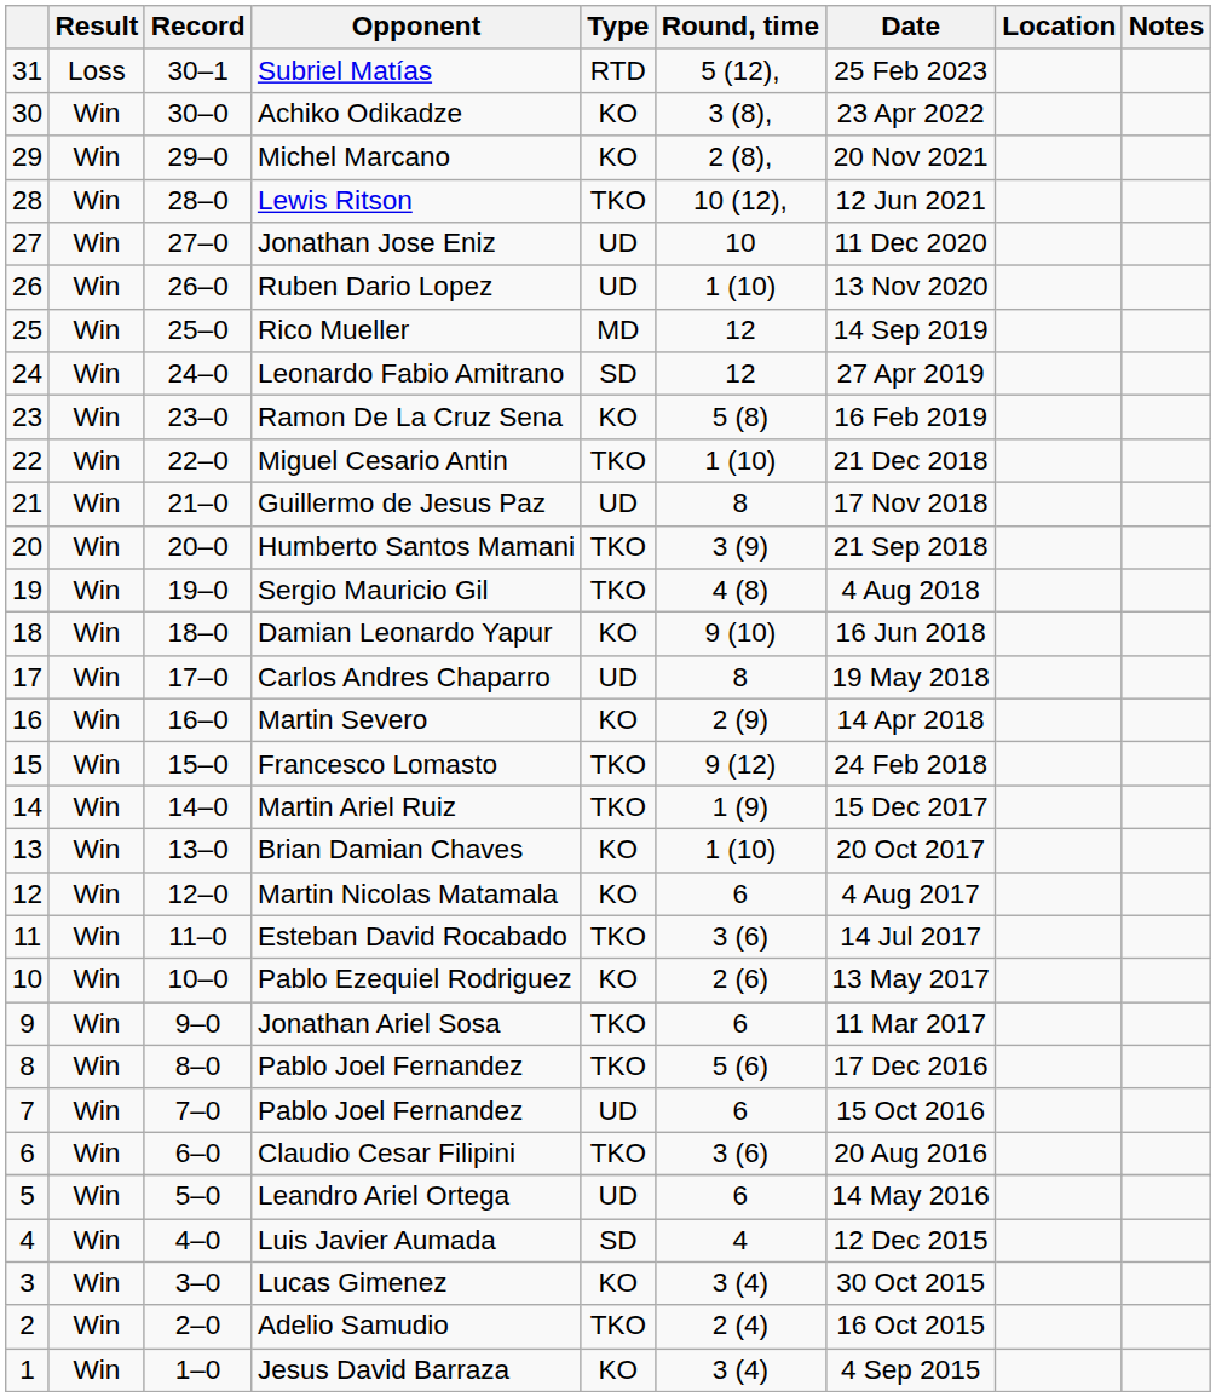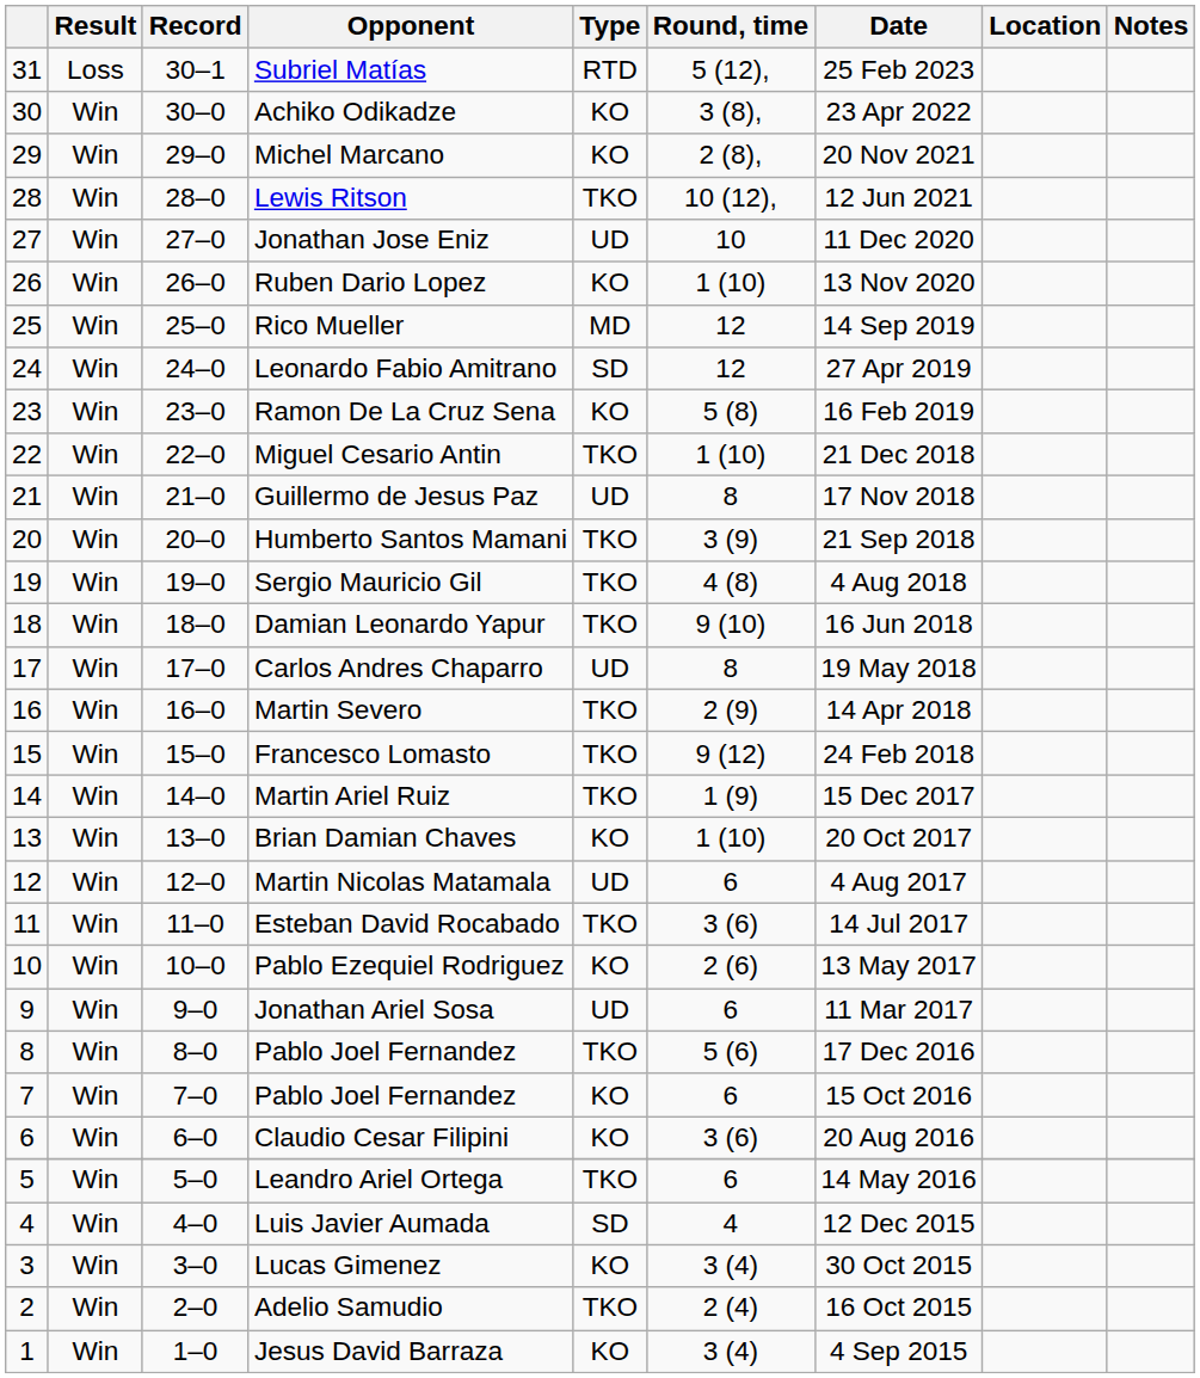Ruben Dario Lopez | Type: UD -> KO
Damian Leonardo Yapur | Type: KO -> TKO
Martin Severo | Type: KO -> TKO
Martin Nicolas Matamala | Type: KO -> UD
Jonathan Ariel Sosa | Type: TKO -> UD
7 / Pablo Joel Fernandez | Type: UD -> KO
Claudio Cesar Filipini | Type: TKO -> KO
Leandro Ariel Ortega | Type: UD -> TKO
